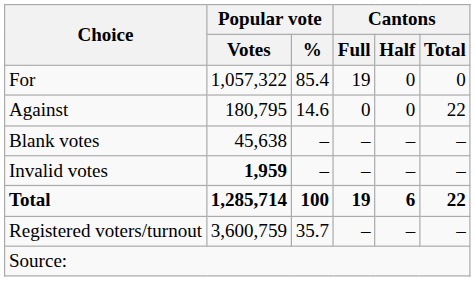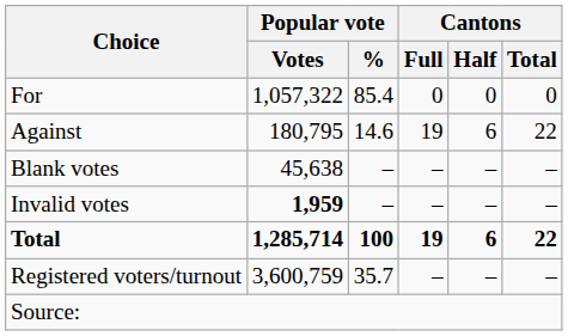For | Cantons / Full: 19 -> 0
Against | Cantons / Full: 0 -> 19
Against | Cantons / Half: 0 -> 6
